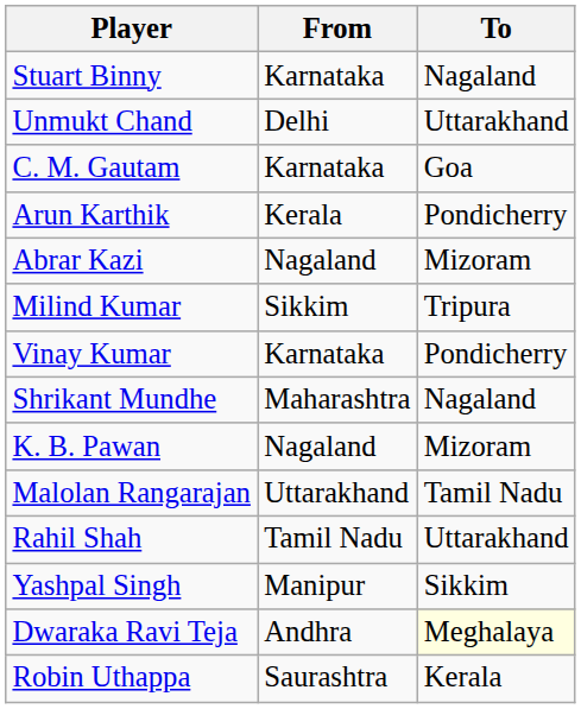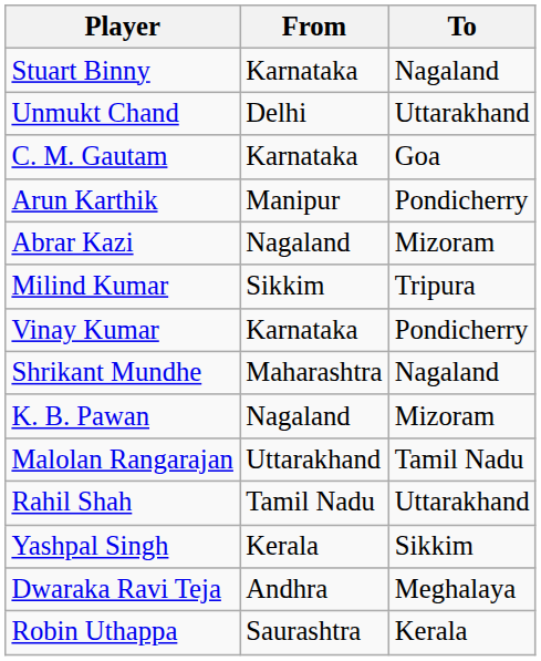Arun Karthik | From: Kerala -> Manipur
Yashpal Singh | From: Manipur -> Kerala
Dwaraka Ravi Teja | To: lightyellow background -> no background
